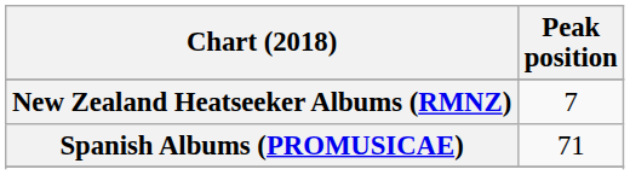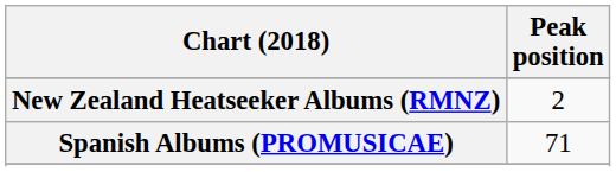New Zealand Heatseeker Albums (RMNZ) | Peak position: 7 -> 2
